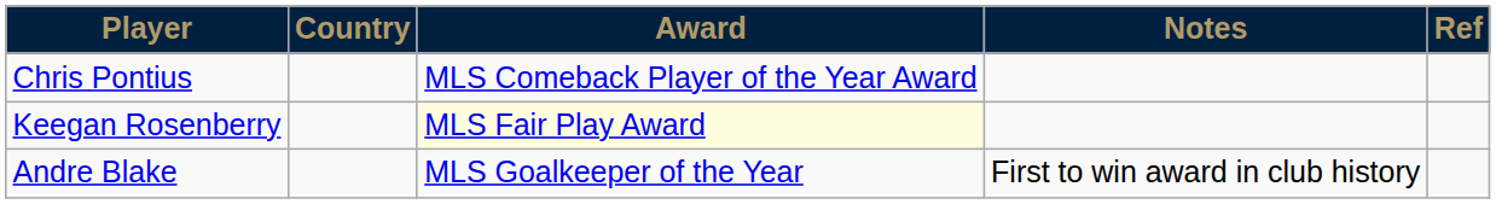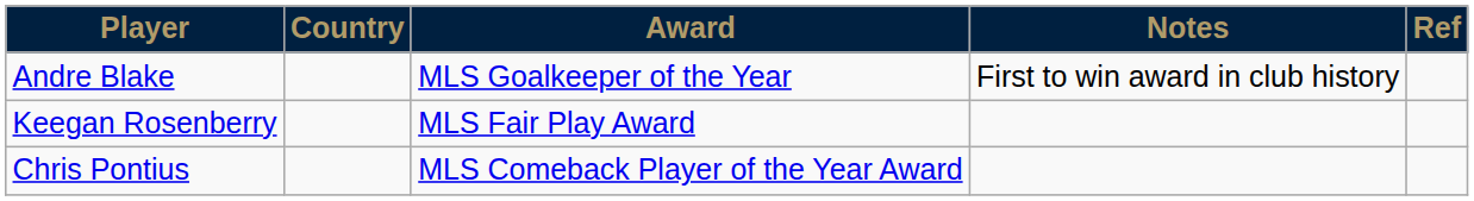rows swapped: Andre Blake <-> Chris Pontius
Keegan Rosenberry | Award: lightyellow background -> no background
